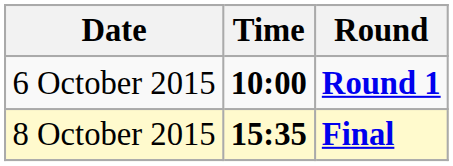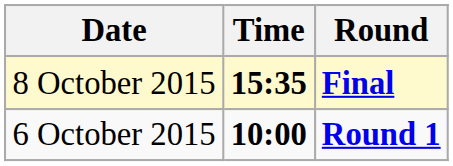rows swapped: 6 October 2015 <-> 8 October 2015
